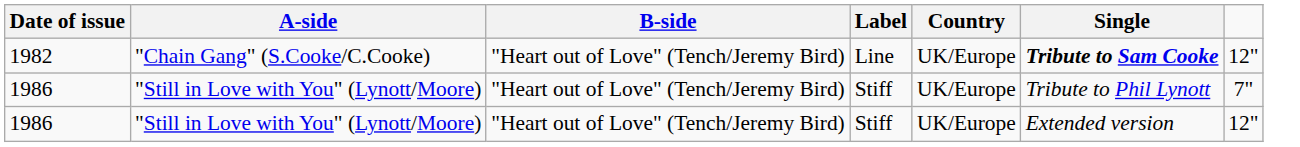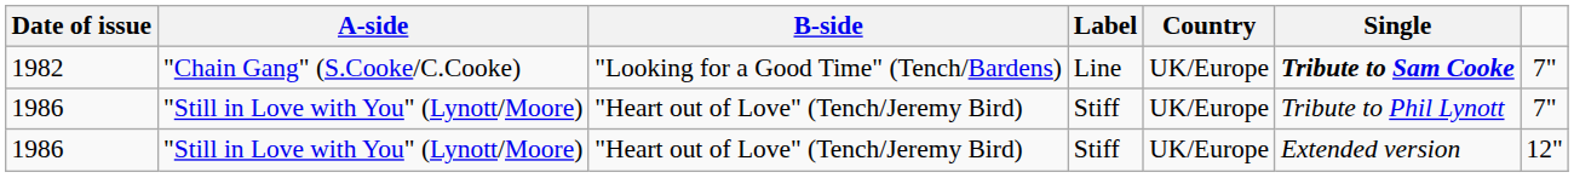1982 | B-side: "Heart out of Love" (Tench/Jeremy Bird) -> "Looking for a Good Time" (Tench/Bardens)
1982 | column 7: 12" -> 7"
